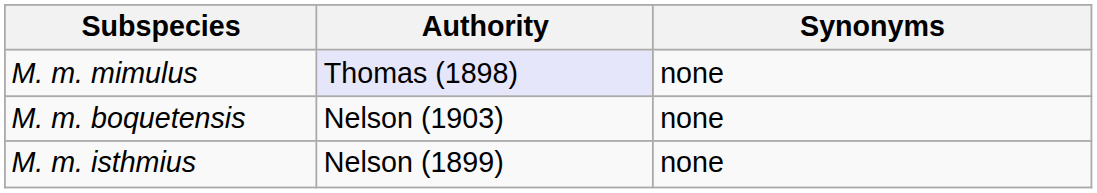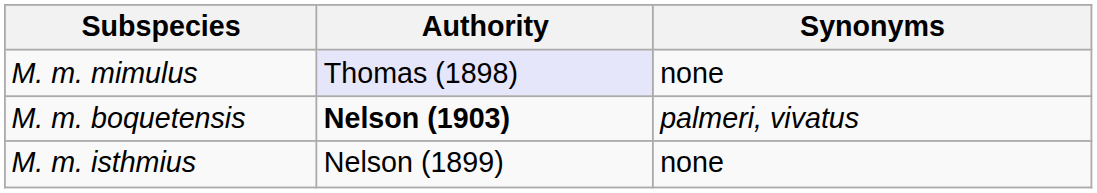M. m. boquetensis | Authority: normal -> bold
M. m. boquetensis | Synonyms: none -> palmeri, vivatus
